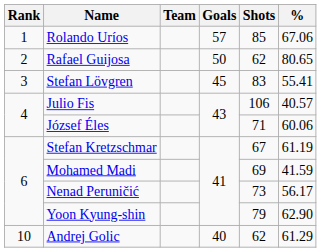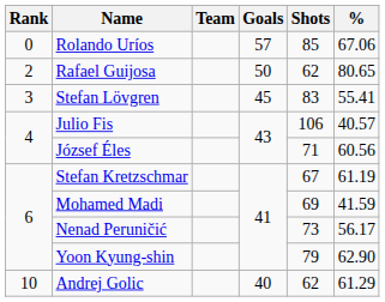Rolando Uríos | Rank: 1 -> 0
József Éles | %: 60.06 -> 60.56
